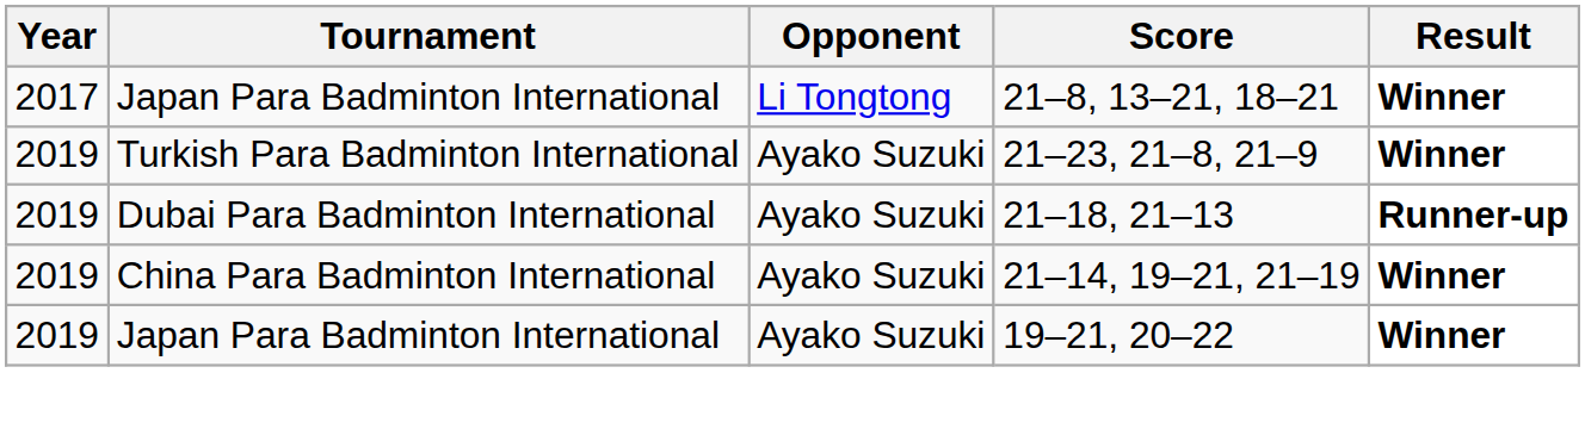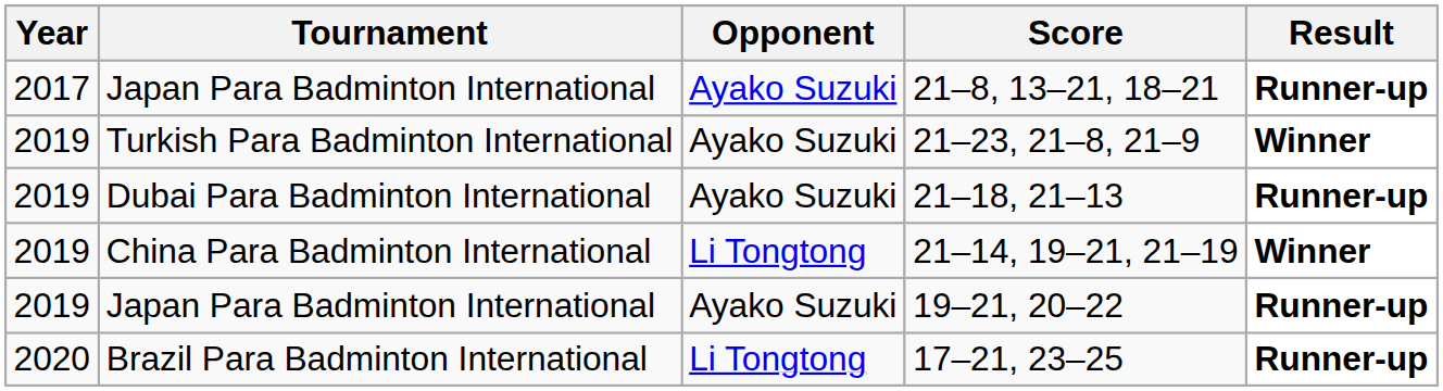21–8, 13–21, 18–21 | Opponent: Li Tongtong -> Ayako Suzuki
21–8, 13–21, 18–21 | Result: Winner -> Runner-up
21–14, 19–21, 21–19 | Opponent: Ayako Suzuki -> Li Tongtong
19–21, 20–22 | Result: Winner -> Runner-up
+ row: 2020 | Brazil Para Badminton International | Li Tongtong | 17–21, 23–25 | Runner-up
